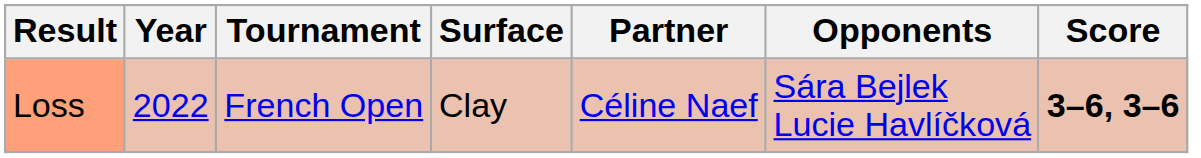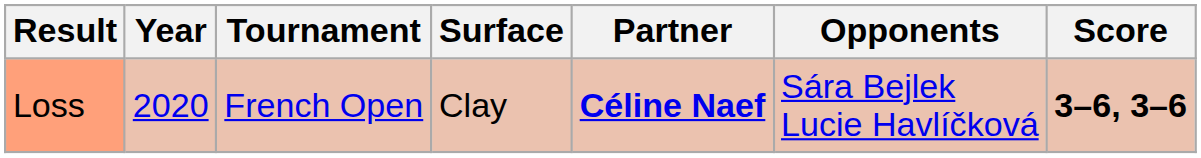Loss | Year: 2022 -> 2020
Loss | Partner: normal -> bold
